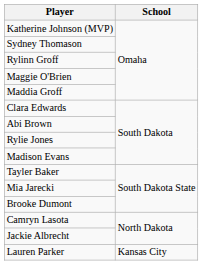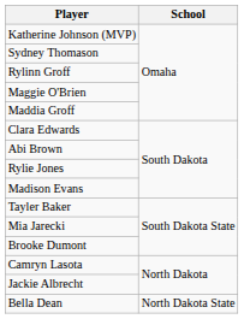- row: Lauren Parker | Kansas City
+ row: Bella Dean | North Dakota State
